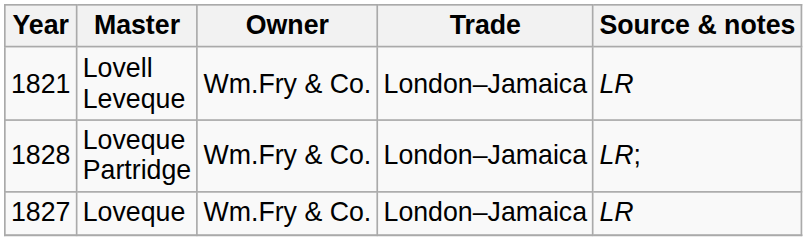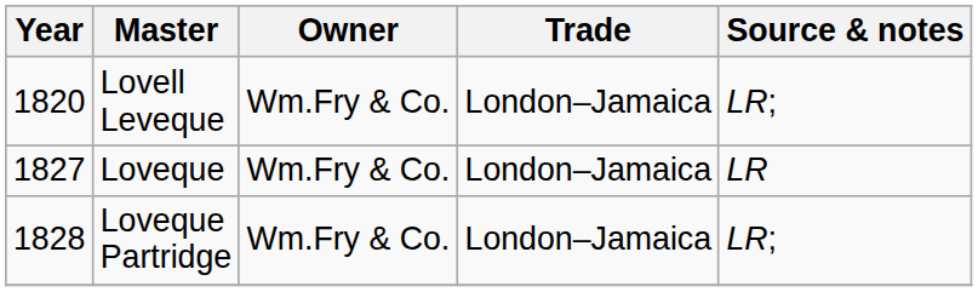Lovell Leveque | Year: 1821 -> 1820
Lovell Leveque | Source & notes: LR -> LR;
rows swapped: Loveque <-> Loveque Partridge
